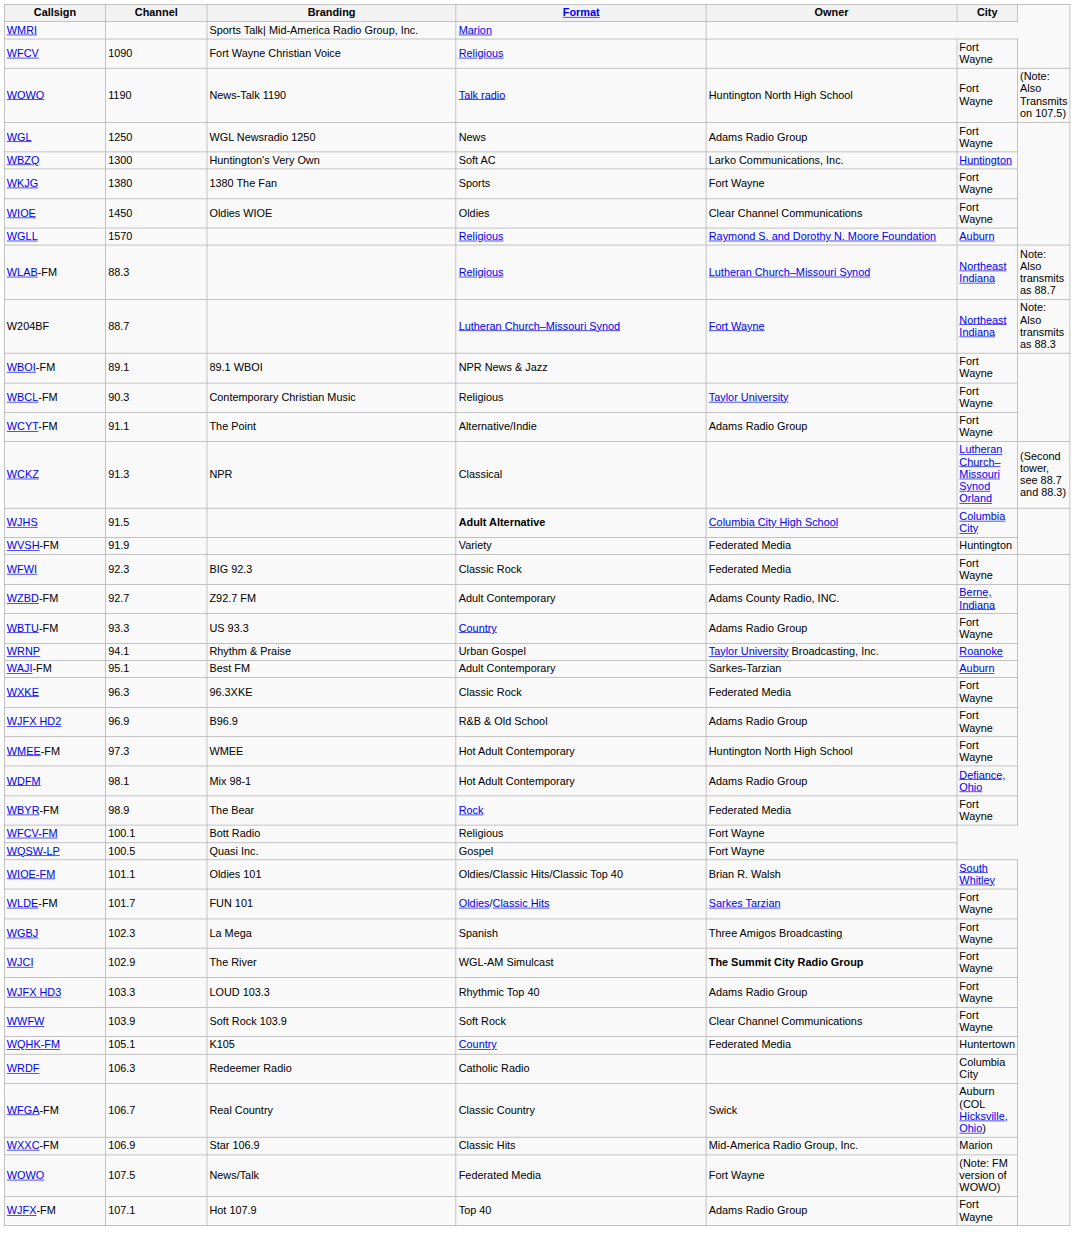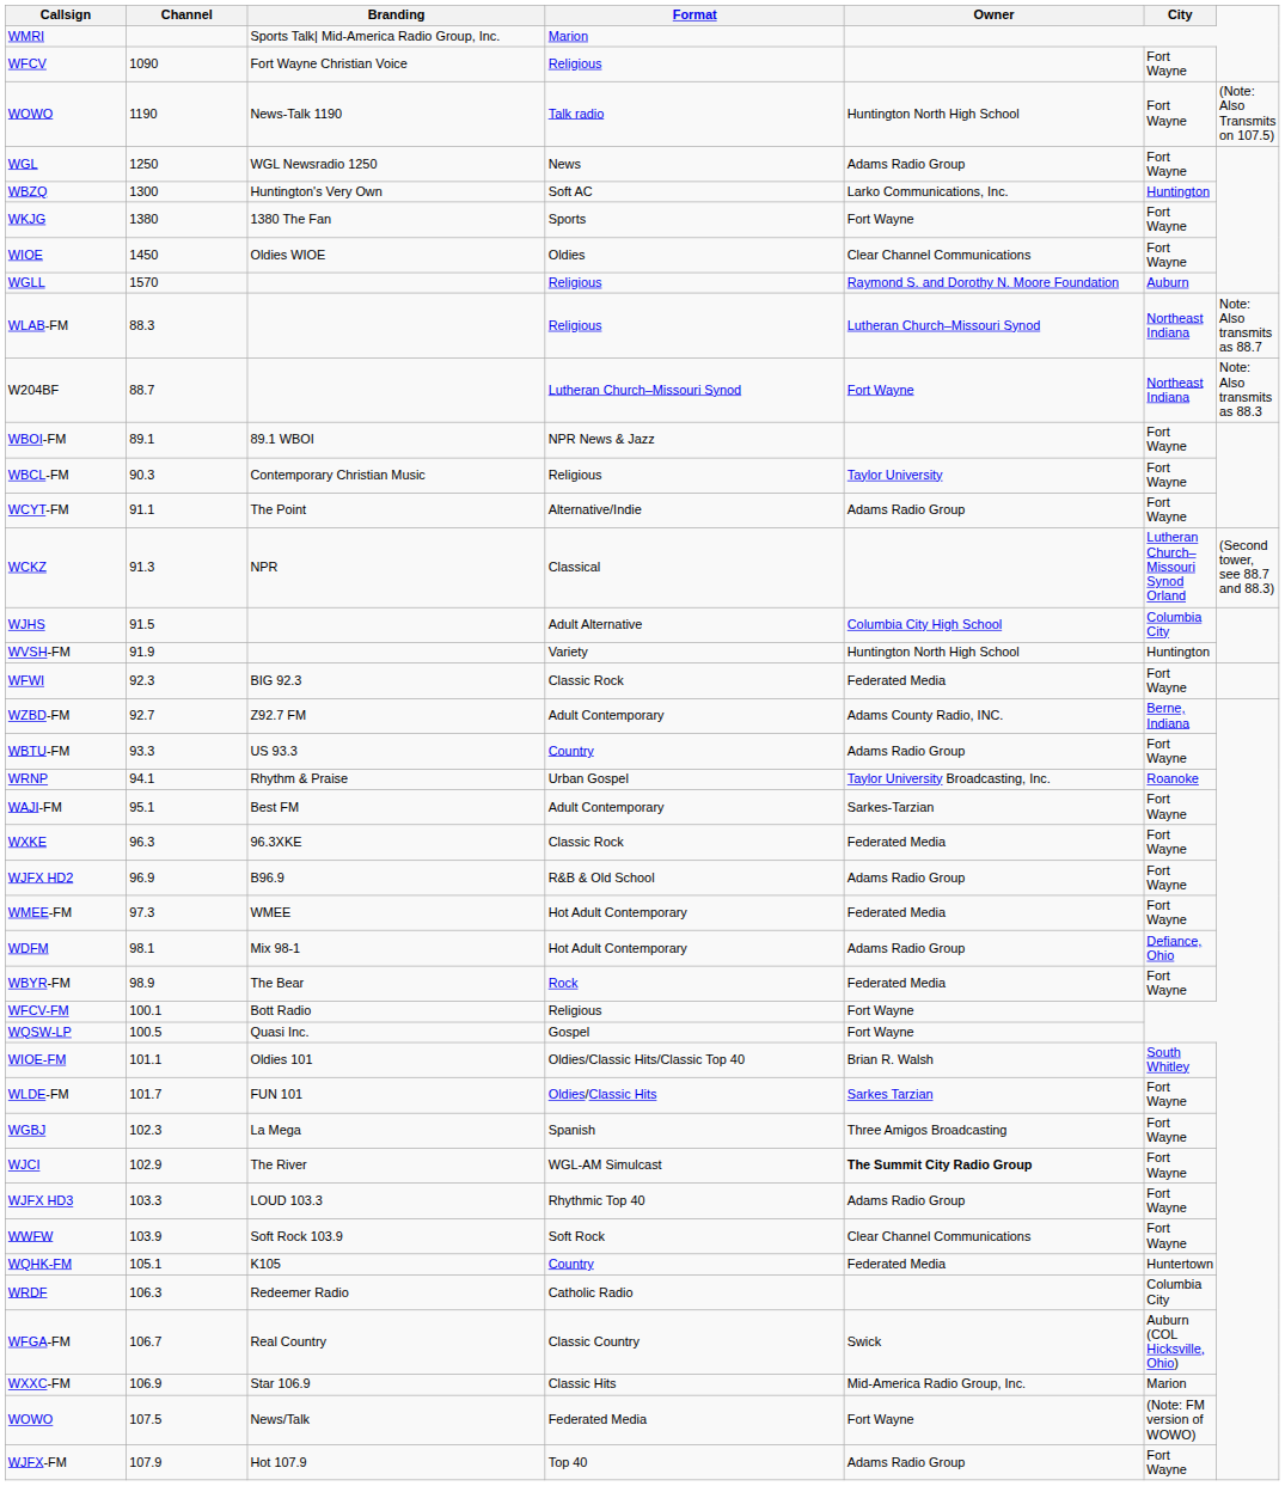WJHS | Format: bold -> normal
WVSH-FM | Owner: Federated Media -> Huntington North High School
WAJI-FM | City: Auburn -> Fort Wayne
WMEE-FM | Owner: Huntington North High School -> Federated Media
WJFX-FM | Channel: 107.1 -> 107.9
